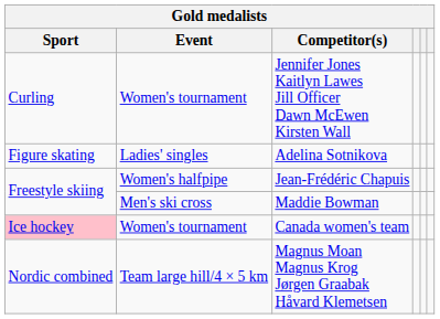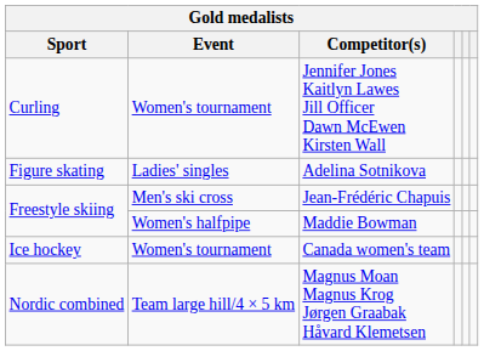Jean-Frédéric Chapuis | Event: Women's halfpipe -> Men's ski cross
Maddie Bowman | Event: Men's ski cross -> Women's halfpipe
Canada women's team | Sport: pink background -> no background
